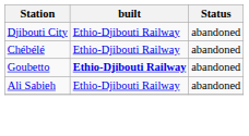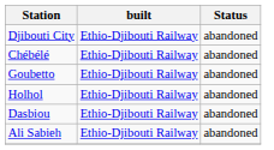Goubetto | built: bold -> normal
+ row: Holhol | Ethio-Djibouti Railway | abandoned
+ row: Dasbiou | Ethio-Djibouti Railway | abandoned
